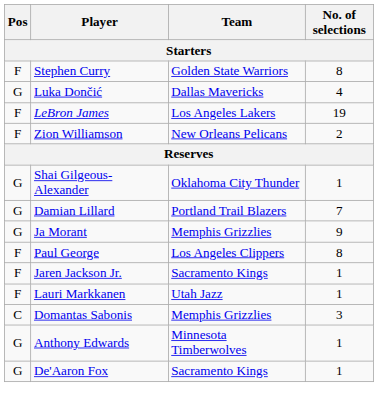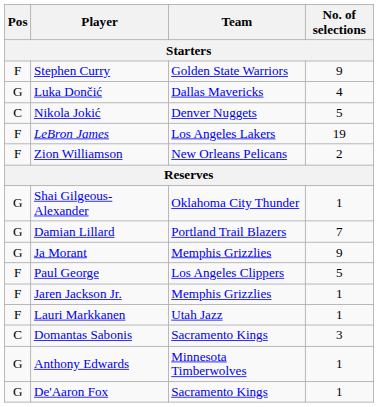Stephen Curry | No. of selections: 8 -> 9
+ row: C | Nikola Jokić | Denver Nuggets | 5
Paul George | No. of selections: 8 -> 5
Jaren Jackson Jr. | Team: Sacramento Kings -> Memphis Grizzlies
Domantas Sabonis | Team: Memphis Grizzlies -> Sacramento Kings
